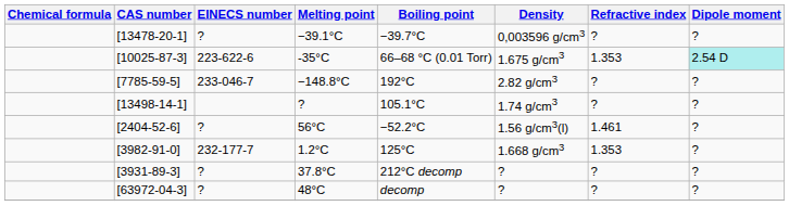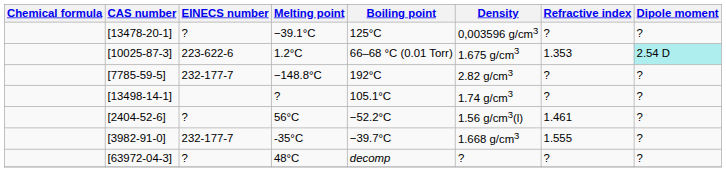[13478-20-1] | Boiling point: −39.7°C -> 125°C
[10025-87-3] | Melting point: -35°C -> 1.2°C
[7785-59-5] | EINECS number: 233-046-7 -> 232-177-7
[3982-91-0] | Melting point: 1.2°C -> -35°C
[3982-91-0] | Boiling point: 125°C -> −39.7°C
[3982-91-0] | Refractive index: 1.353 -> 1.555
- row: [3931-89-3] | ? | 37.8°C | 212°C decomp | ? | ? | ?
